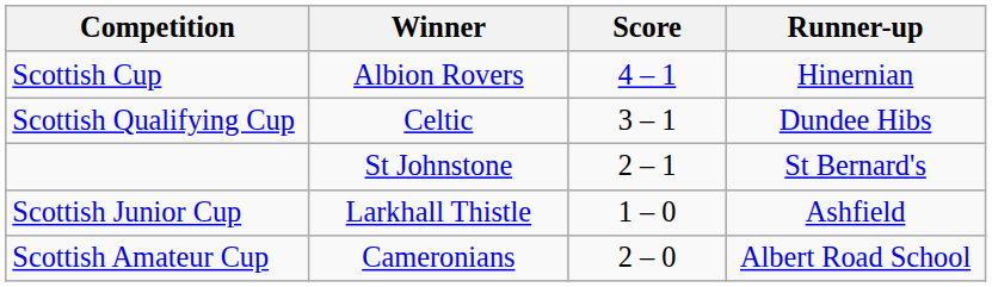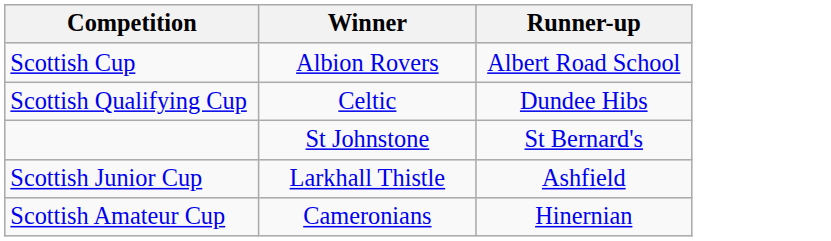- column: Score | 4 – 1 | 3 – 1 | 2 – 1 | 1 – 0 | 2 – 0
Scottish Cup | Runner-up: Hinernian -> Albert Road School
Scottish Amateur Cup | Runner-up: Albert Road School -> Hinernian
